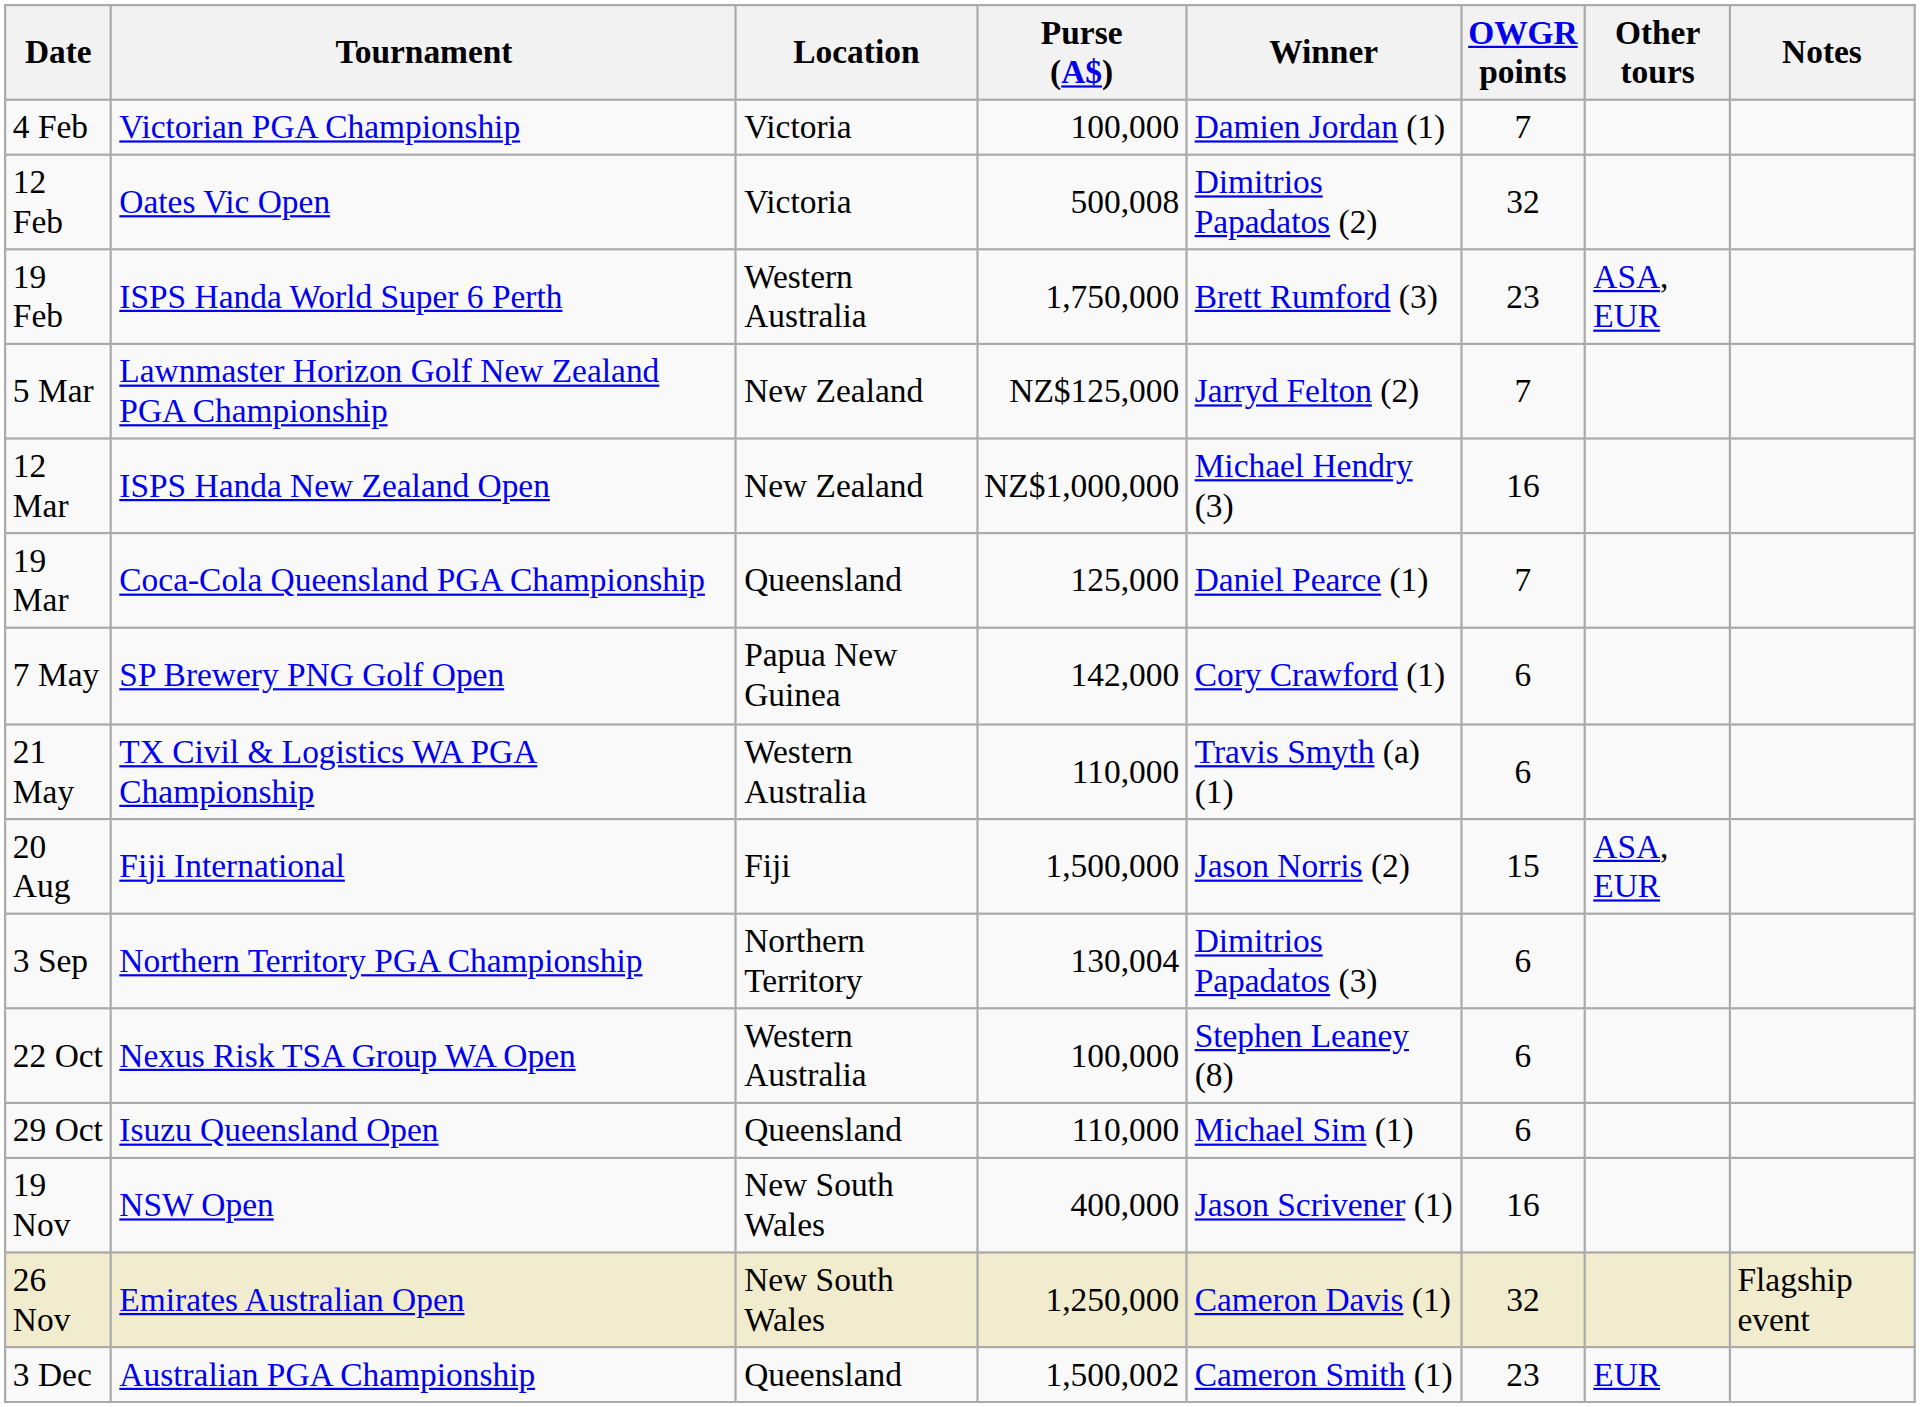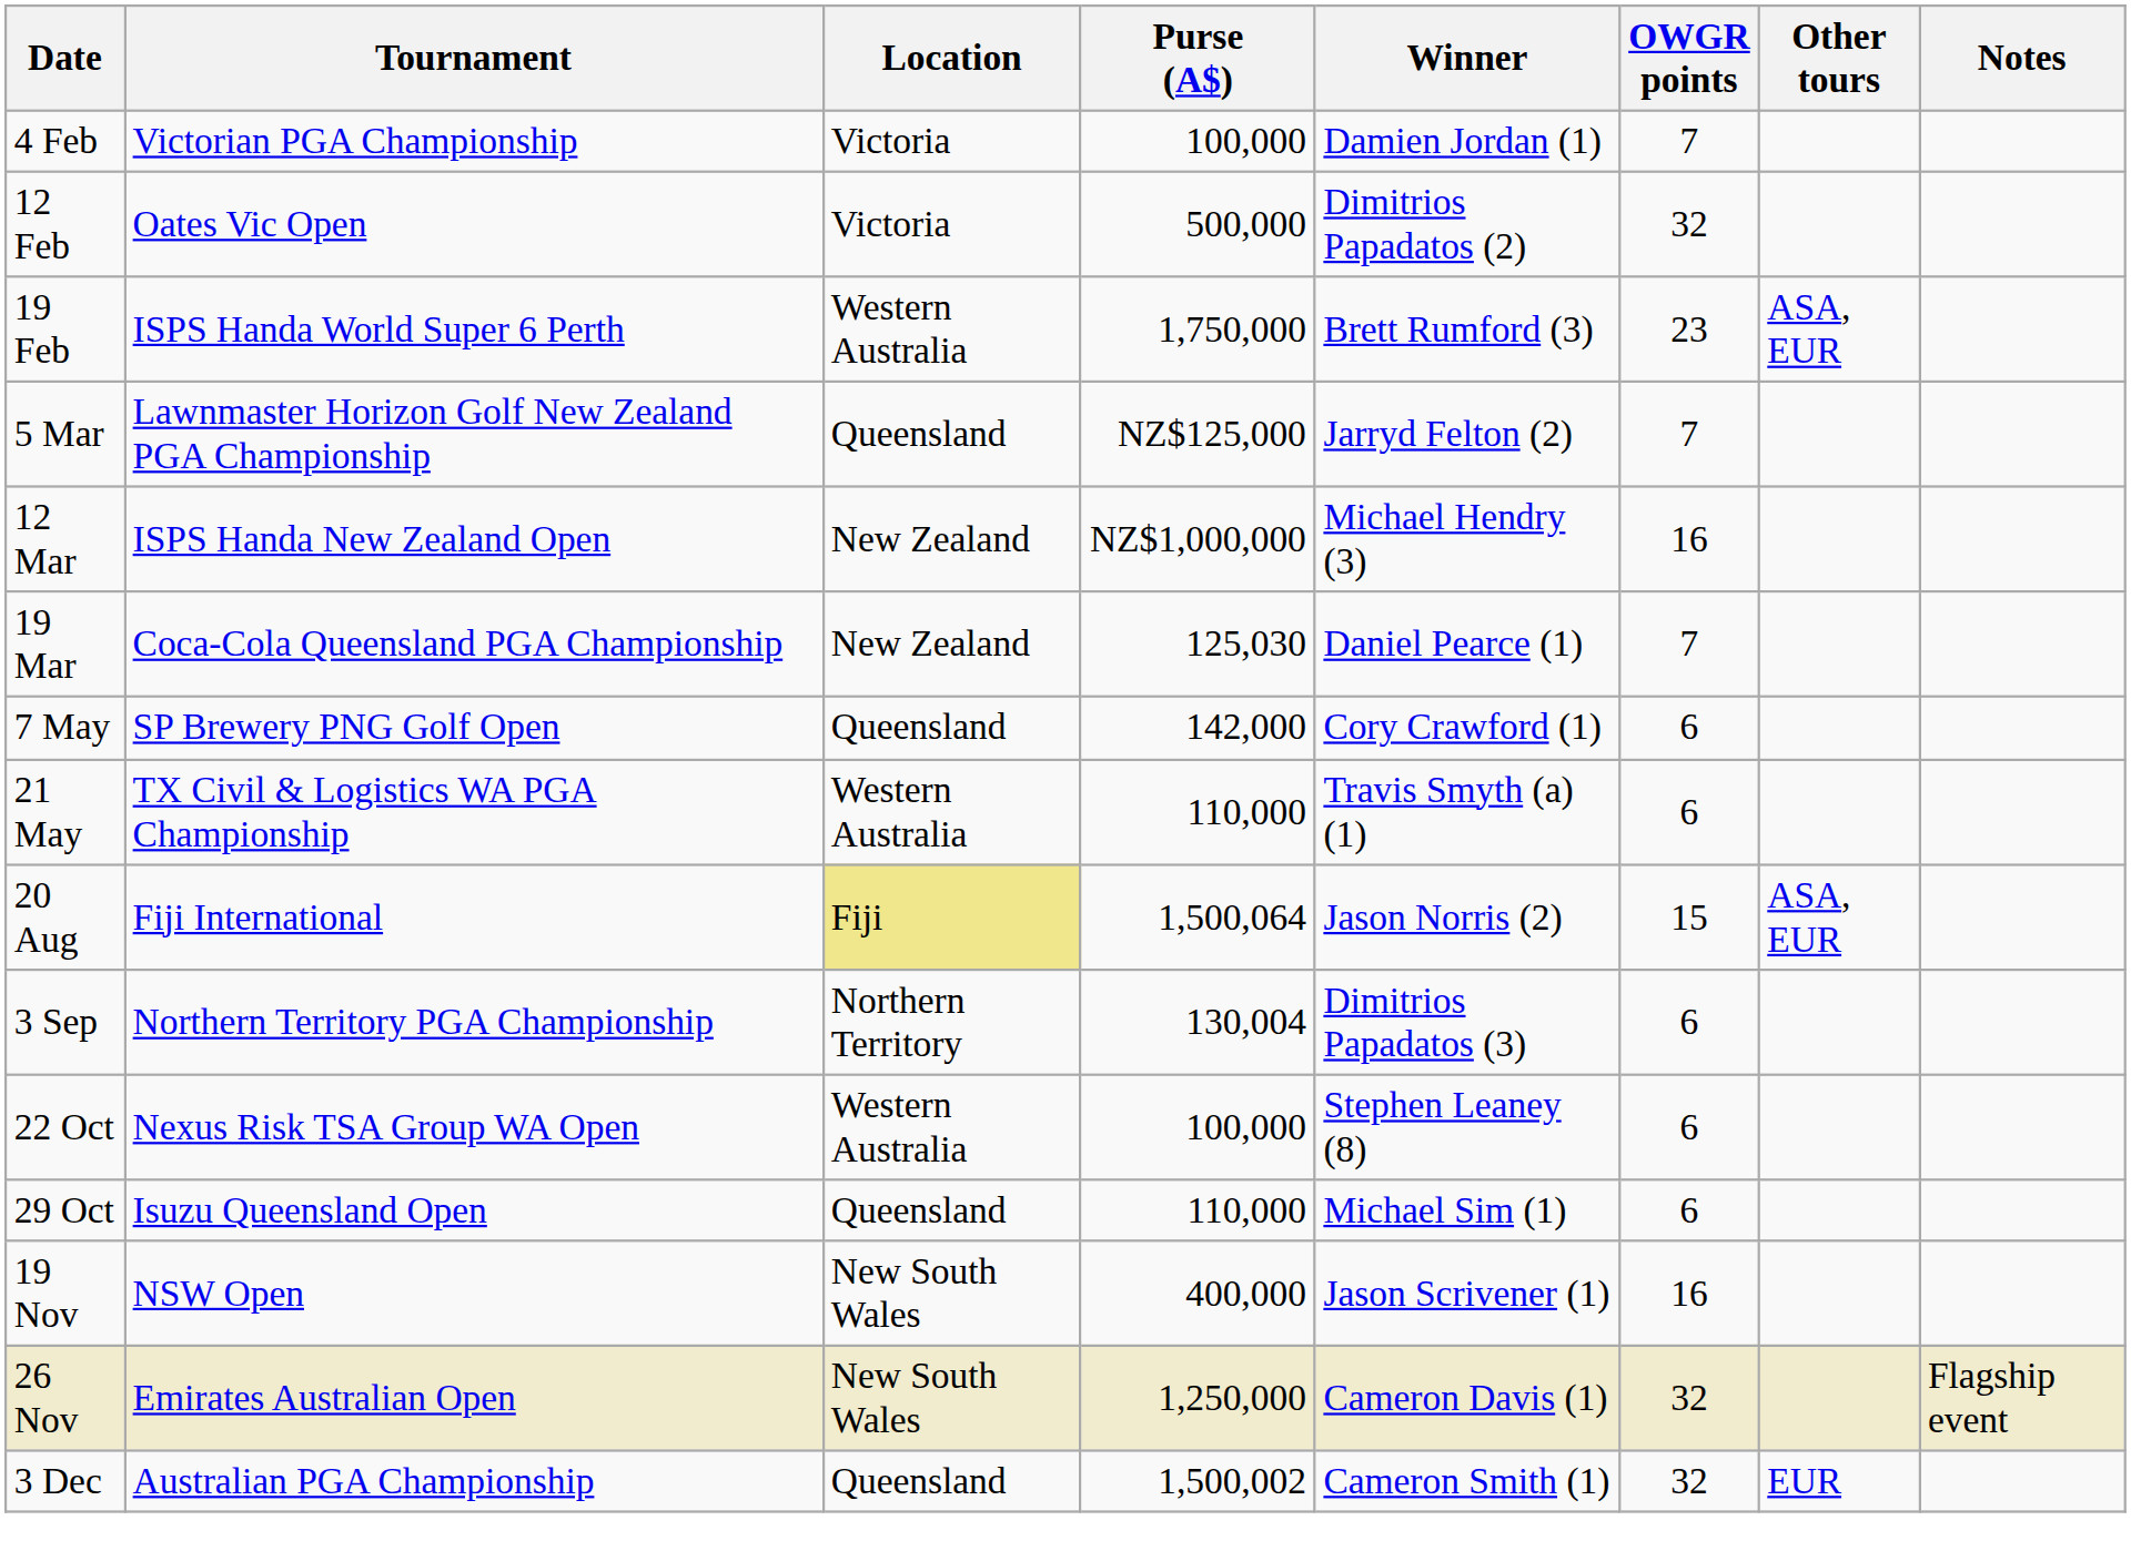12 Feb | Purse (A$): 500,008 -> 500,000
5 Mar | Location: New Zealand -> Queensland
19 Mar | Location: Queensland -> New Zealand
19 Mar | Purse (A$): 125,000 -> 125,030
7 May | Location: Papua New Guinea -> Queensland
20 Aug | Location: no background -> khaki background
20 Aug | Purse (A$): 1,500,000 -> 1,500,064
3 Dec | OWGR points: 23 -> 32
